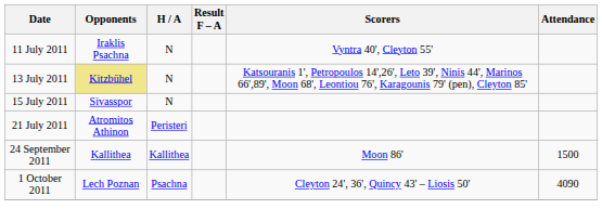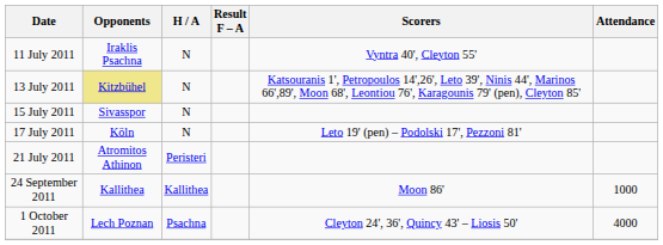+ row: 17 July 2011 | Köln | N | Leto 19' (pen) – Podolski 17', Pezzoni 81'
24 September 2011 | Attendance: 1500 -> 1000
1 October 2011 | Attendance: 4090 -> 4000
